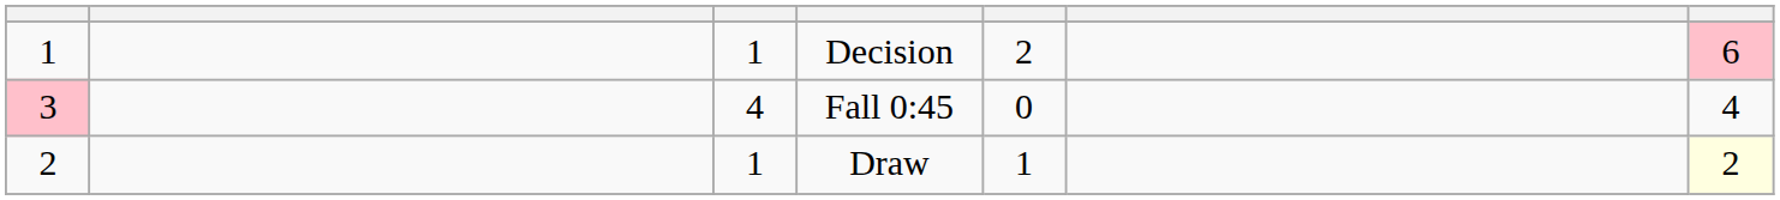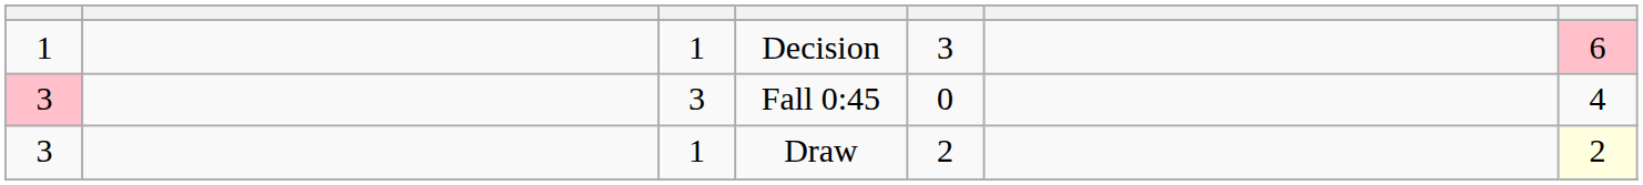Decision | column 5: 2 -> 3
Fall 0:45 | column 3: 4 -> 3
Draw | column 1: 2 -> 3
Draw | column 5: 1 -> 2
